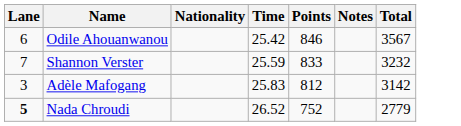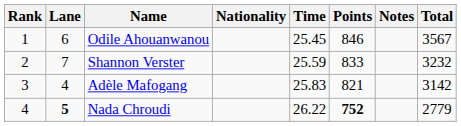+ column: Rank | 1 | 2 | 3 | 4
Odile Ahouanwanou | Time: 25.42 -> 25.45
Adèle Mafogang | Lane: 3 -> 4
Adèle Mafogang | Points: 812 -> 821
Nada Chroudi | Time: 26.52 -> 26.22
Nada Chroudi | Points: normal -> bold
